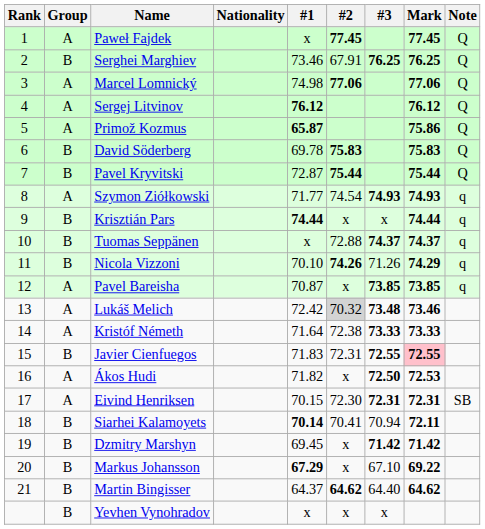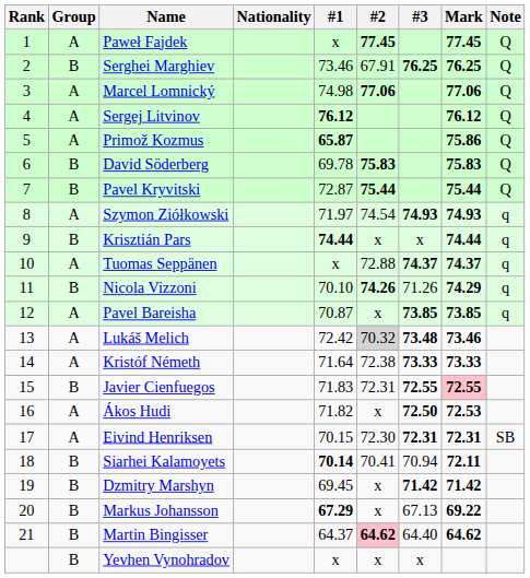Szymon Ziółkowski | #1: 71.77 -> 71.97
Tuomas Seppänen | Group: B -> A
Markus Johansson | #3: 67.10 -> 67.13
Martin Bingisser | #2: no background -> pink background
